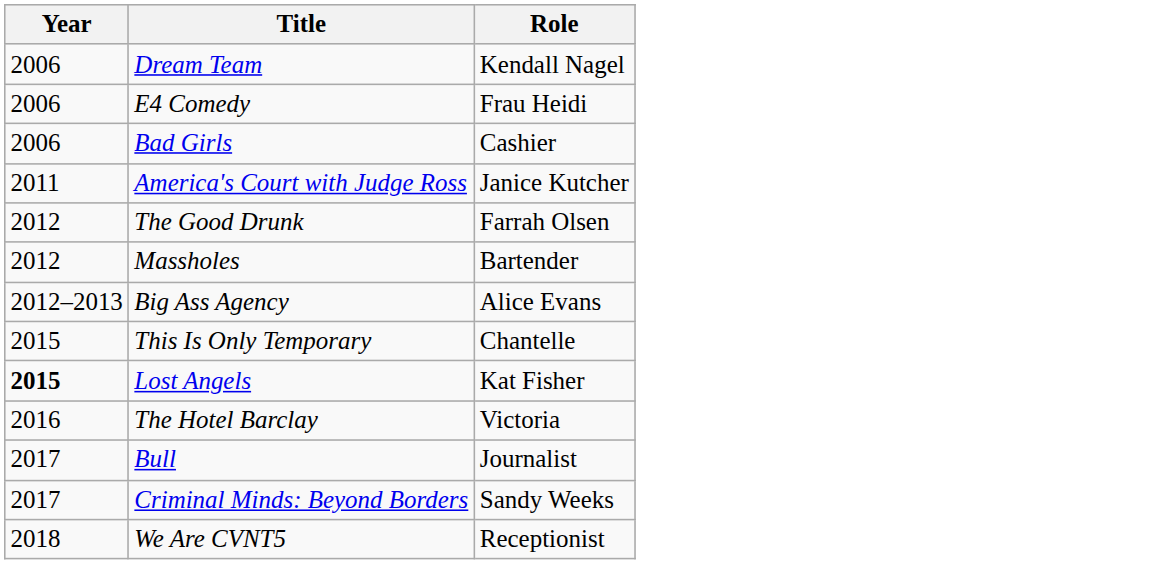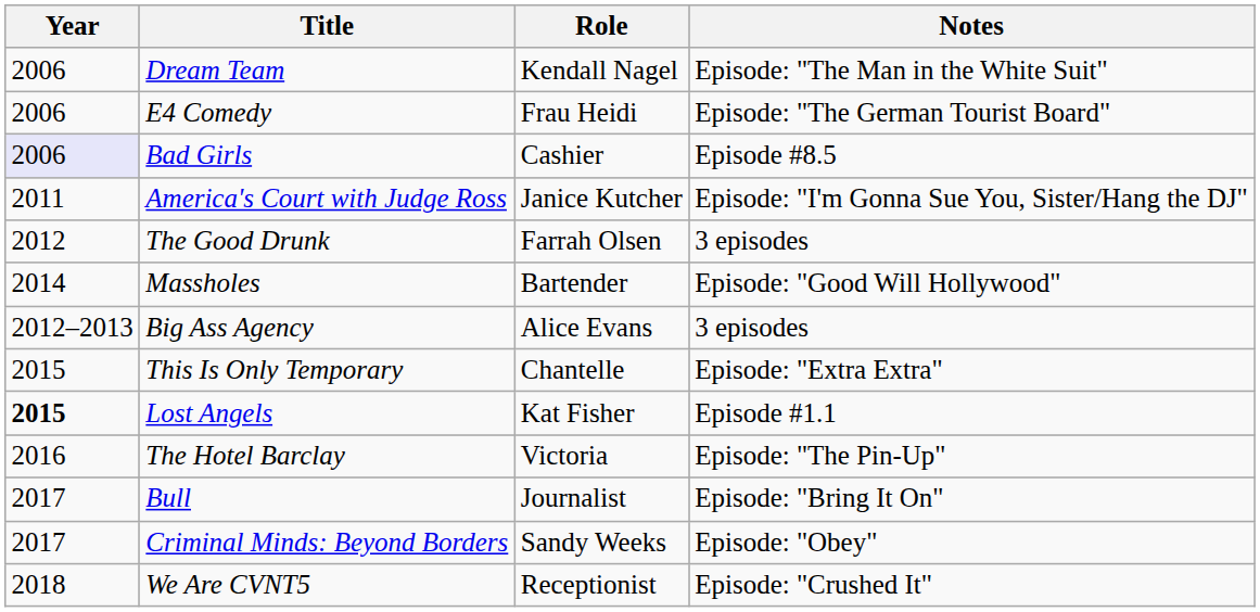+ column: Notes | Episode: "The Man in the White Suit" | Episode: "The German Tourist Board" | Episode #8.5 | Episode: "I'm Gonna Sue You, Sister/Hang the DJ" | 3 episodes | Episode: "Good Will Hollywood" | 3 episodes | Episode: "Extra Extra" | Episode #1.1 | Episode: "The Pin-Up" | Episode: "Bring It On" | Episode: "Obey" | Episode: "Crushed It"
Bad Girls | Year: no background -> lavender background
Massholes | Year: 2012 -> 2014
